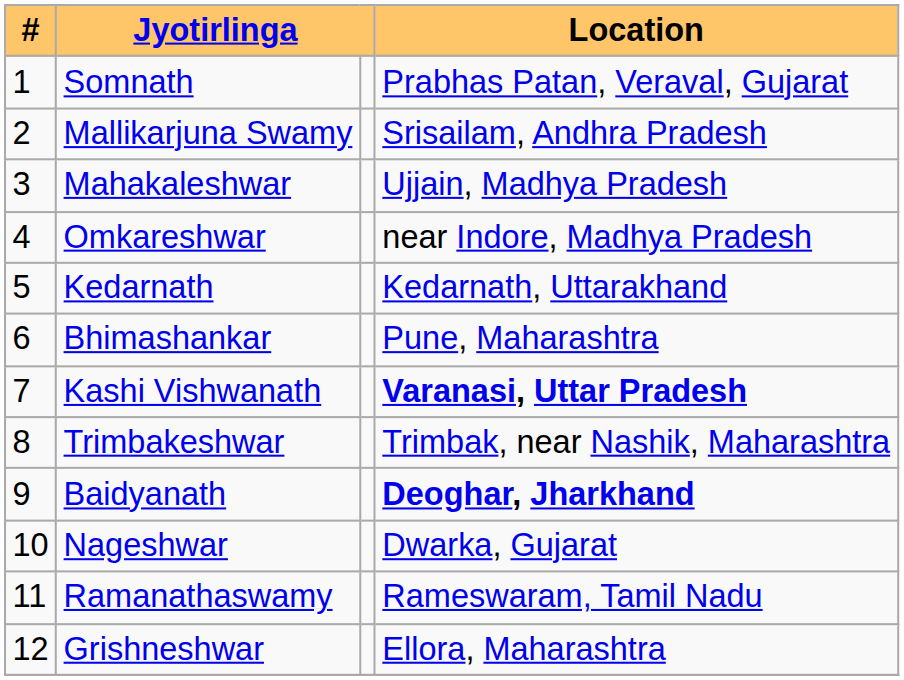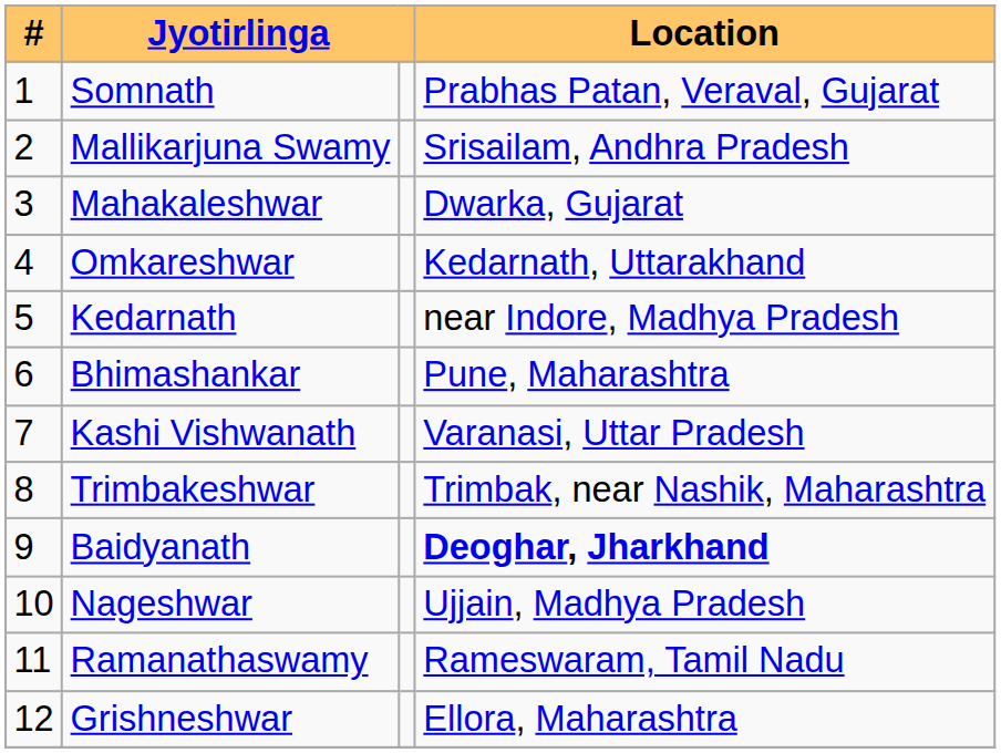Mahakaleshwar | Location: Ujjain, Madhya Pradesh -> Dwarka, Gujarat
Omkareshwar | Location: near Indore, Madhya Pradesh -> Kedarnath, Uttarakhand
Kedarnath | Location: Kedarnath, Uttarakhand -> near Indore, Madhya Pradesh
Kashi Vishwanath | Location: bold -> normal
Nageshwar | Location: Dwarka, Gujarat -> Ujjain, Madhya Pradesh
